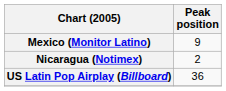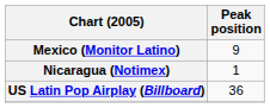Nicaragua (Notimex) | Peak position: 2 -> 1
